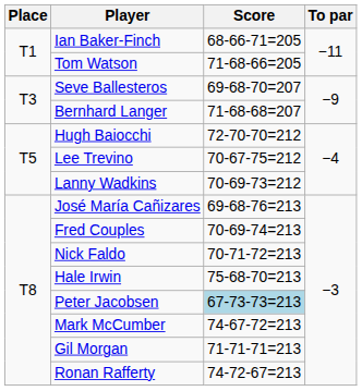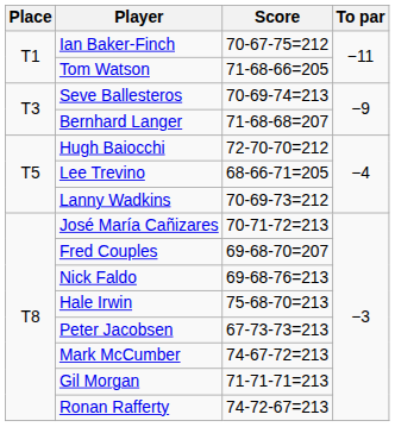Ian Baker-Finch | Score: 68-66-71=205 -> 70-67-75=212
Seve Ballesteros | Score: 69-68-70=207 -> 70-69-74=213
Lee Trevino | Score: 70-67-75=212 -> 68-66-71=205
José María Cañizares | Score: 69-68-76=213 -> 70-71-72=213
Fred Couples | Score: 70-69-74=213 -> 69-68-70=207
Nick Faldo | Score: 70-71-72=213 -> 69-68-76=213
Peter Jacobsen | Score: lightblue background -> no background
